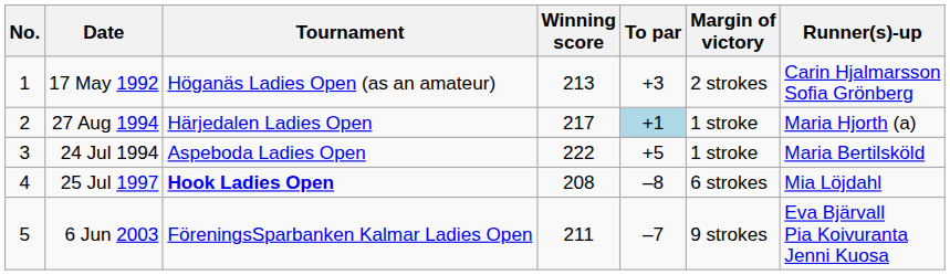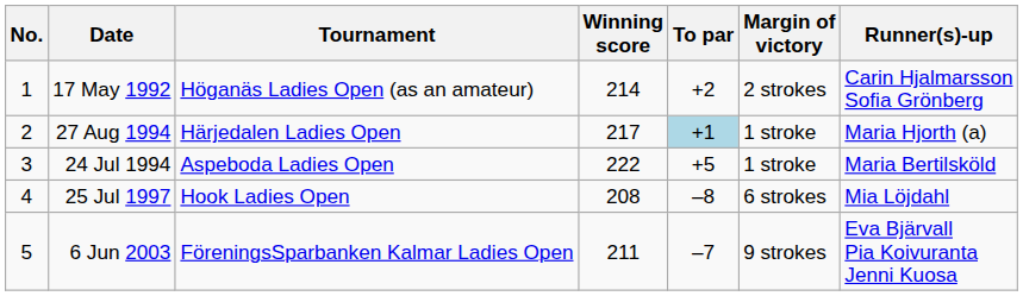17 May 1992 | Winning score: 213 -> 214
17 May 1992 | To par: +3 -> +2
25 Jul 1997 | Tournament: bold -> normal
